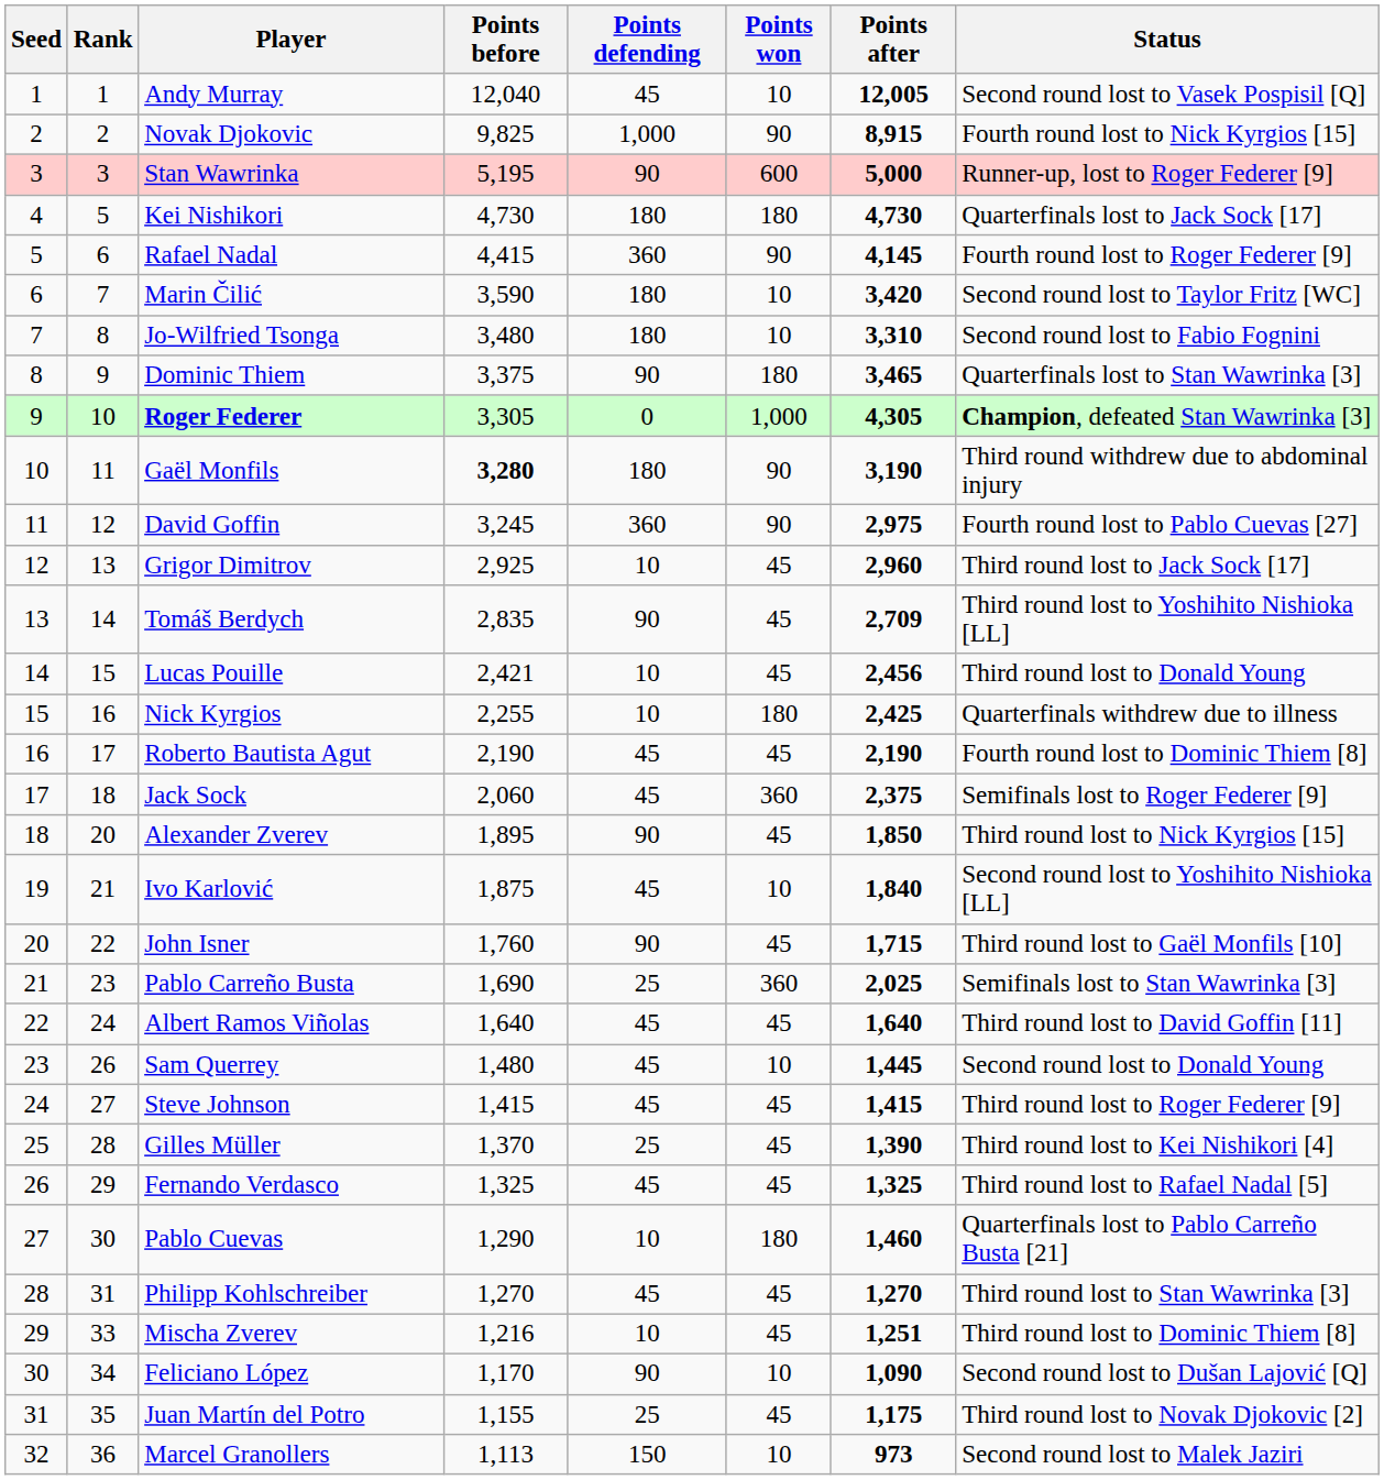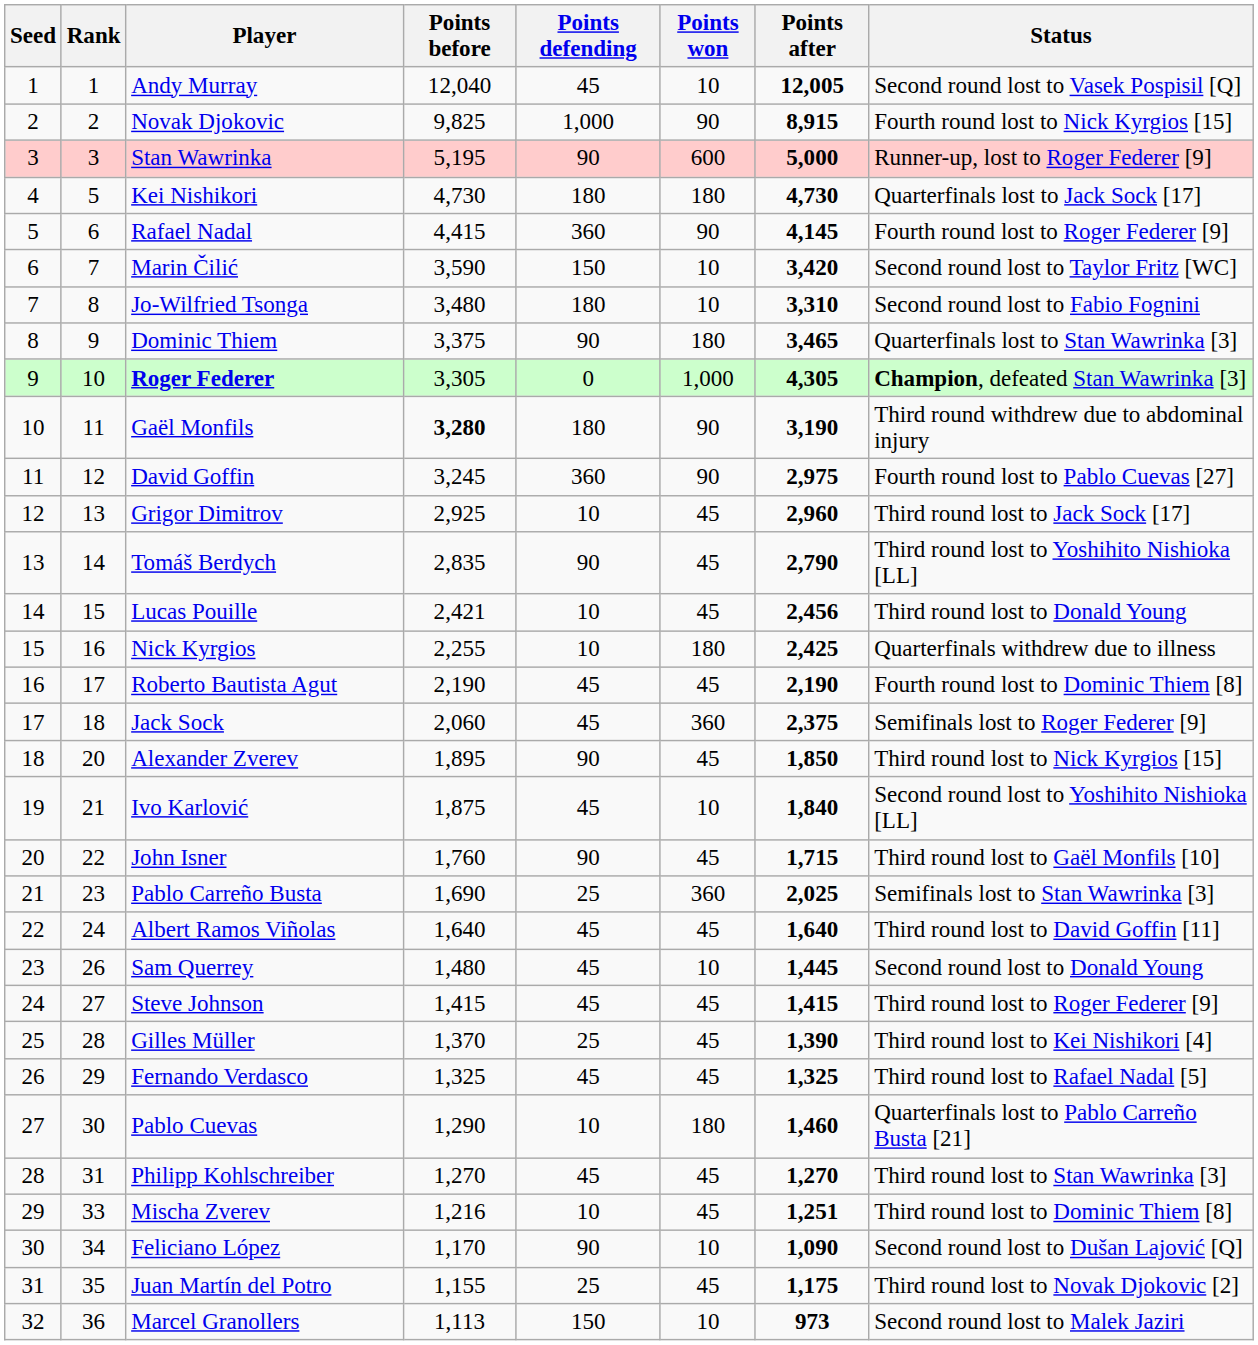Marin Čilić | Points defending: 180 -> 150
Tomáš Berdych | Points after: 2,709 -> 2,790
